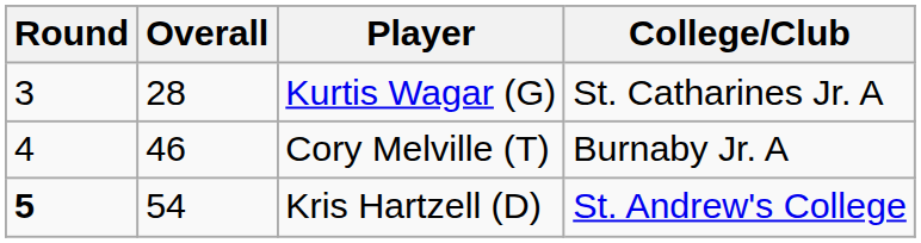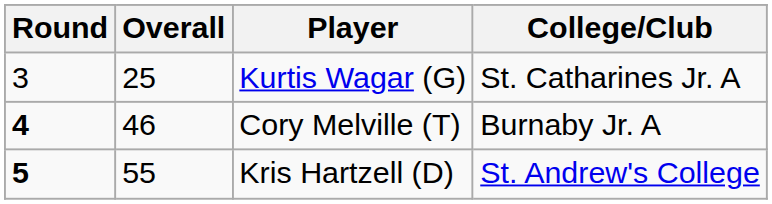Kurtis Wagar (G) | Overall: 28 -> 25
Cory Melville (T) | Round: normal -> bold
Kris Hartzell (D) | Overall: 54 -> 55
